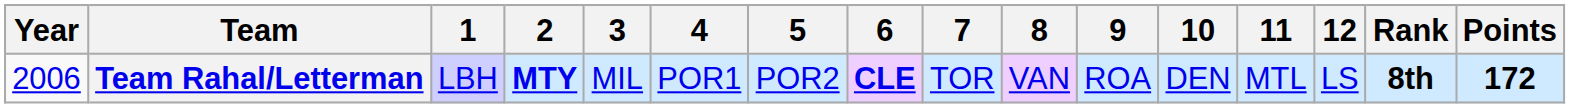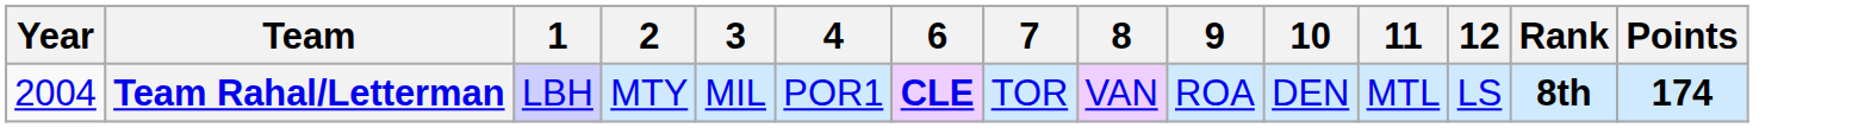- column: 5 | POR2
Team Rahal/Letterman | Year: 2006 -> 2004
Team Rahal/Letterman | 2: bold -> normal
Team Rahal/Letterman | Points: 172 -> 174
